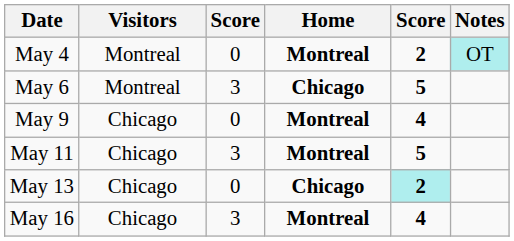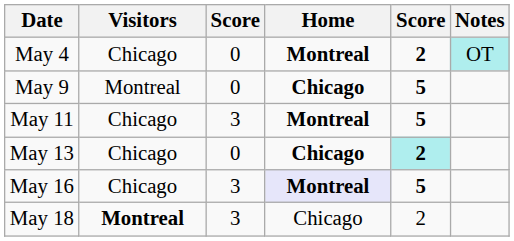May 4 | Visitors: Montreal -> Chicago
- row: May 6 | Montreal | 3 | Chicago | 5
May 9 | Visitors: Chicago -> Montreal
May 9 | Home: Montreal -> Chicago
May 9 | column 5: 4 -> 5
May 16 | Home: no background -> lavender background
May 16 | column 5: 4 -> 5
+ row: May 18 | Montreal | 3 | Chicago | 2
